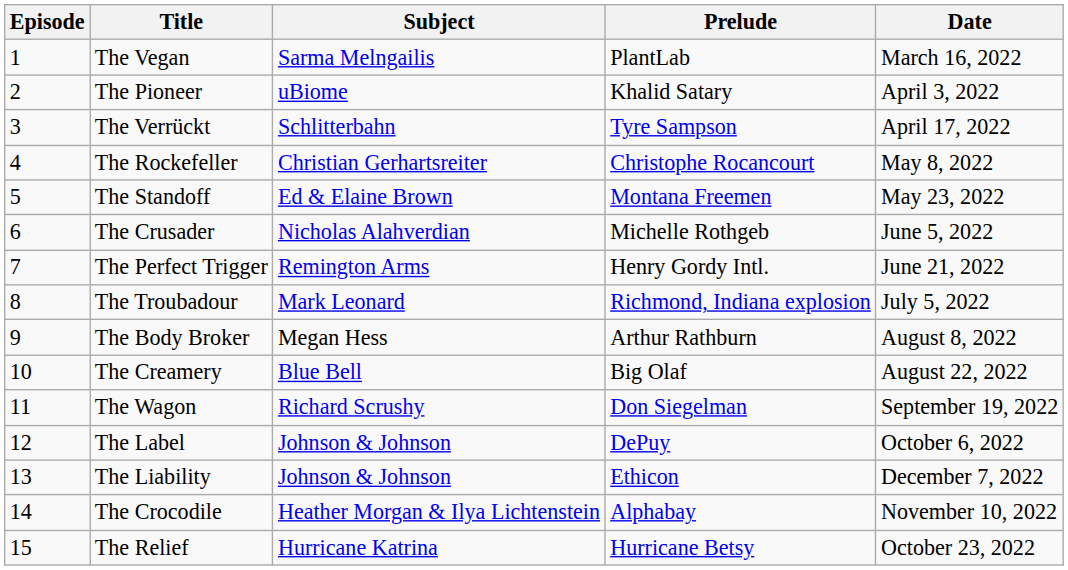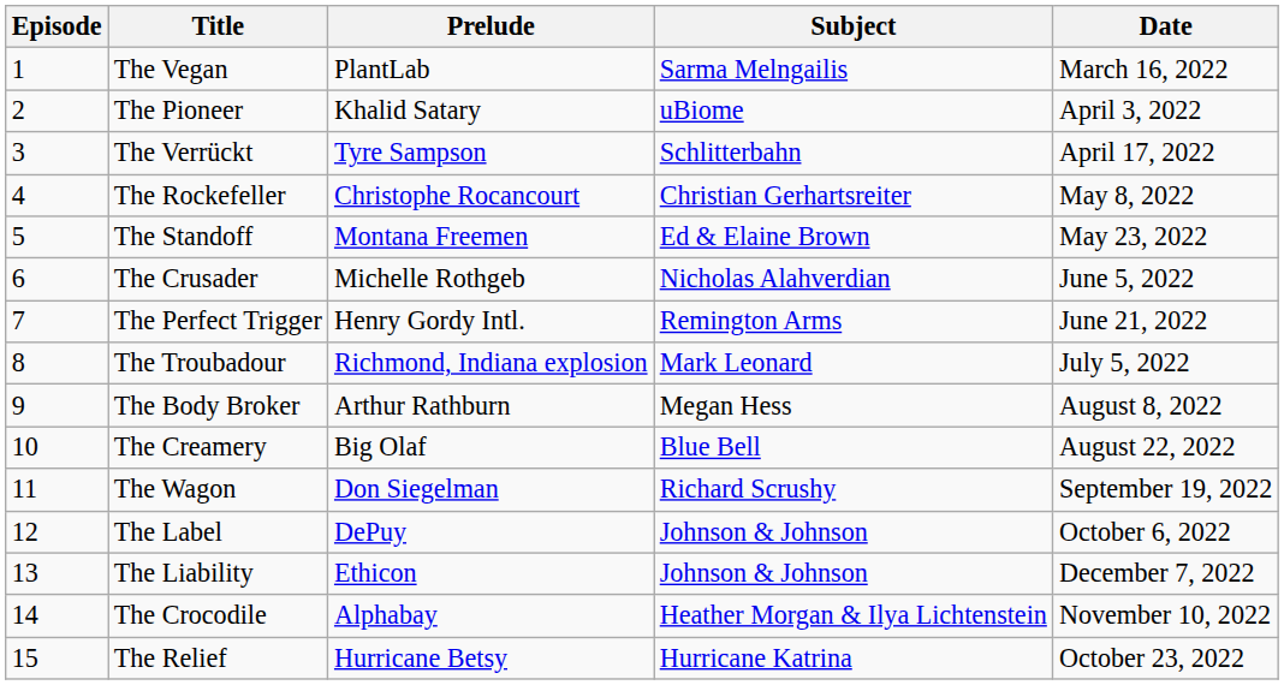columns swapped: Subject <-> Prelude
